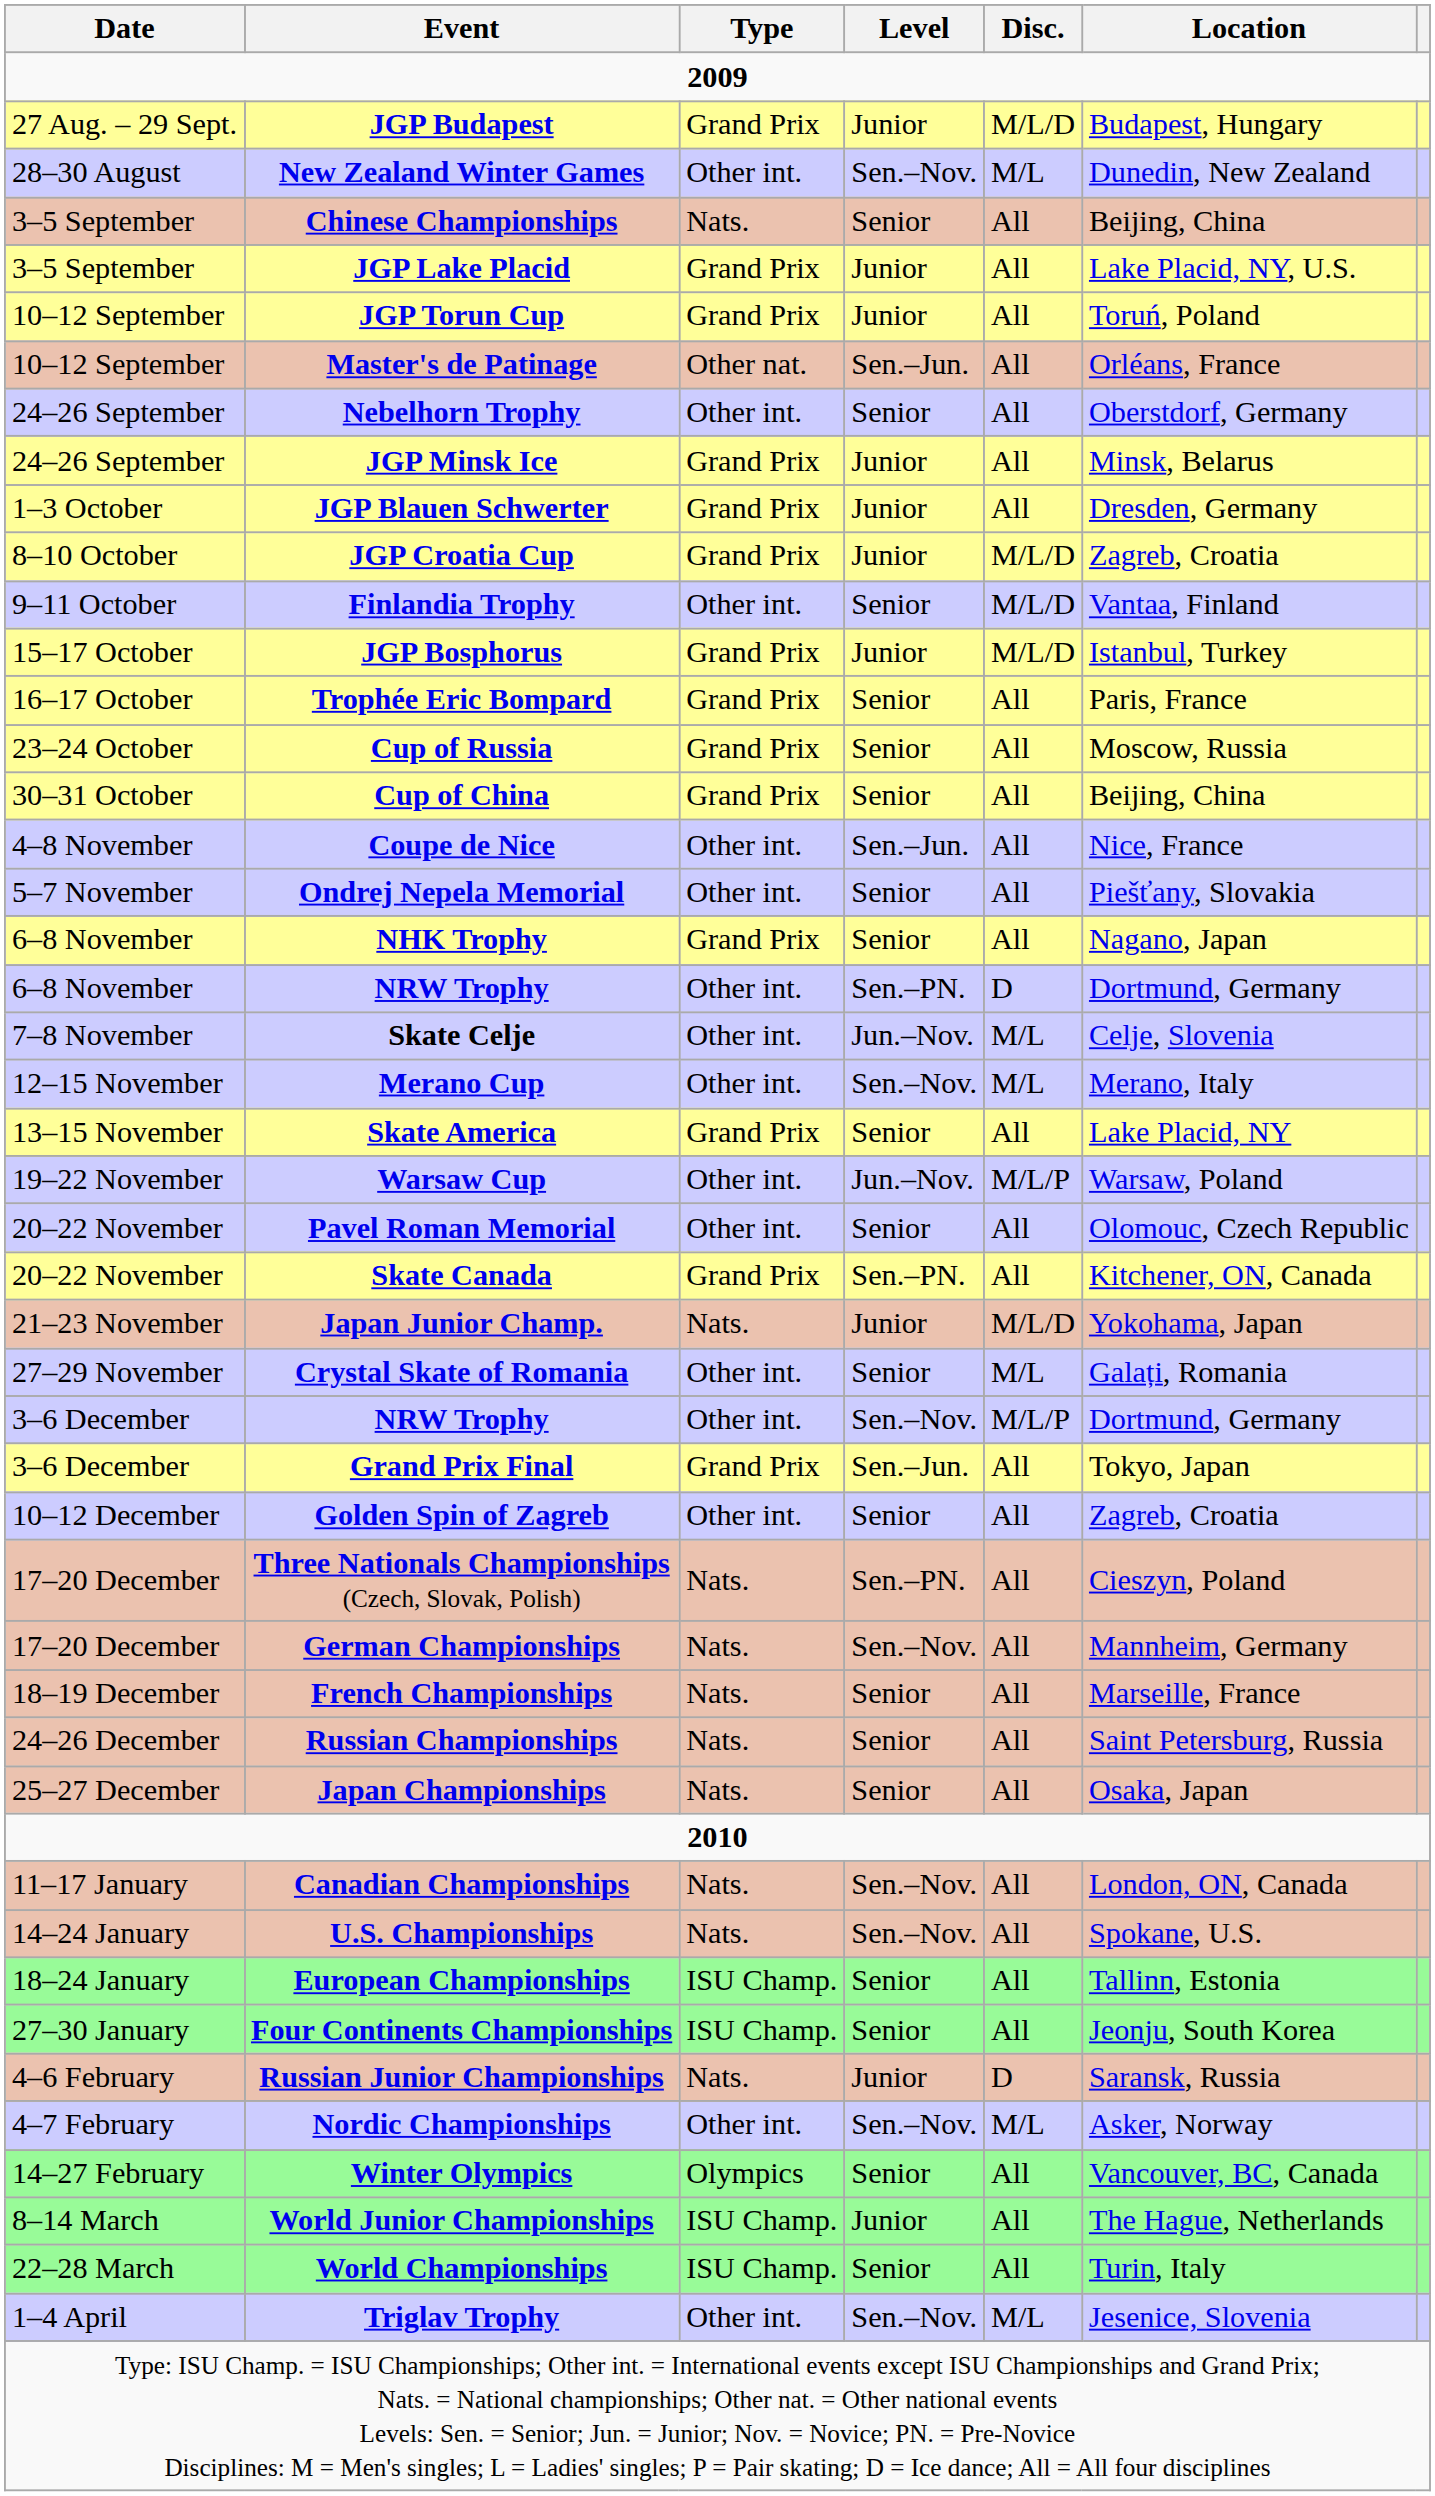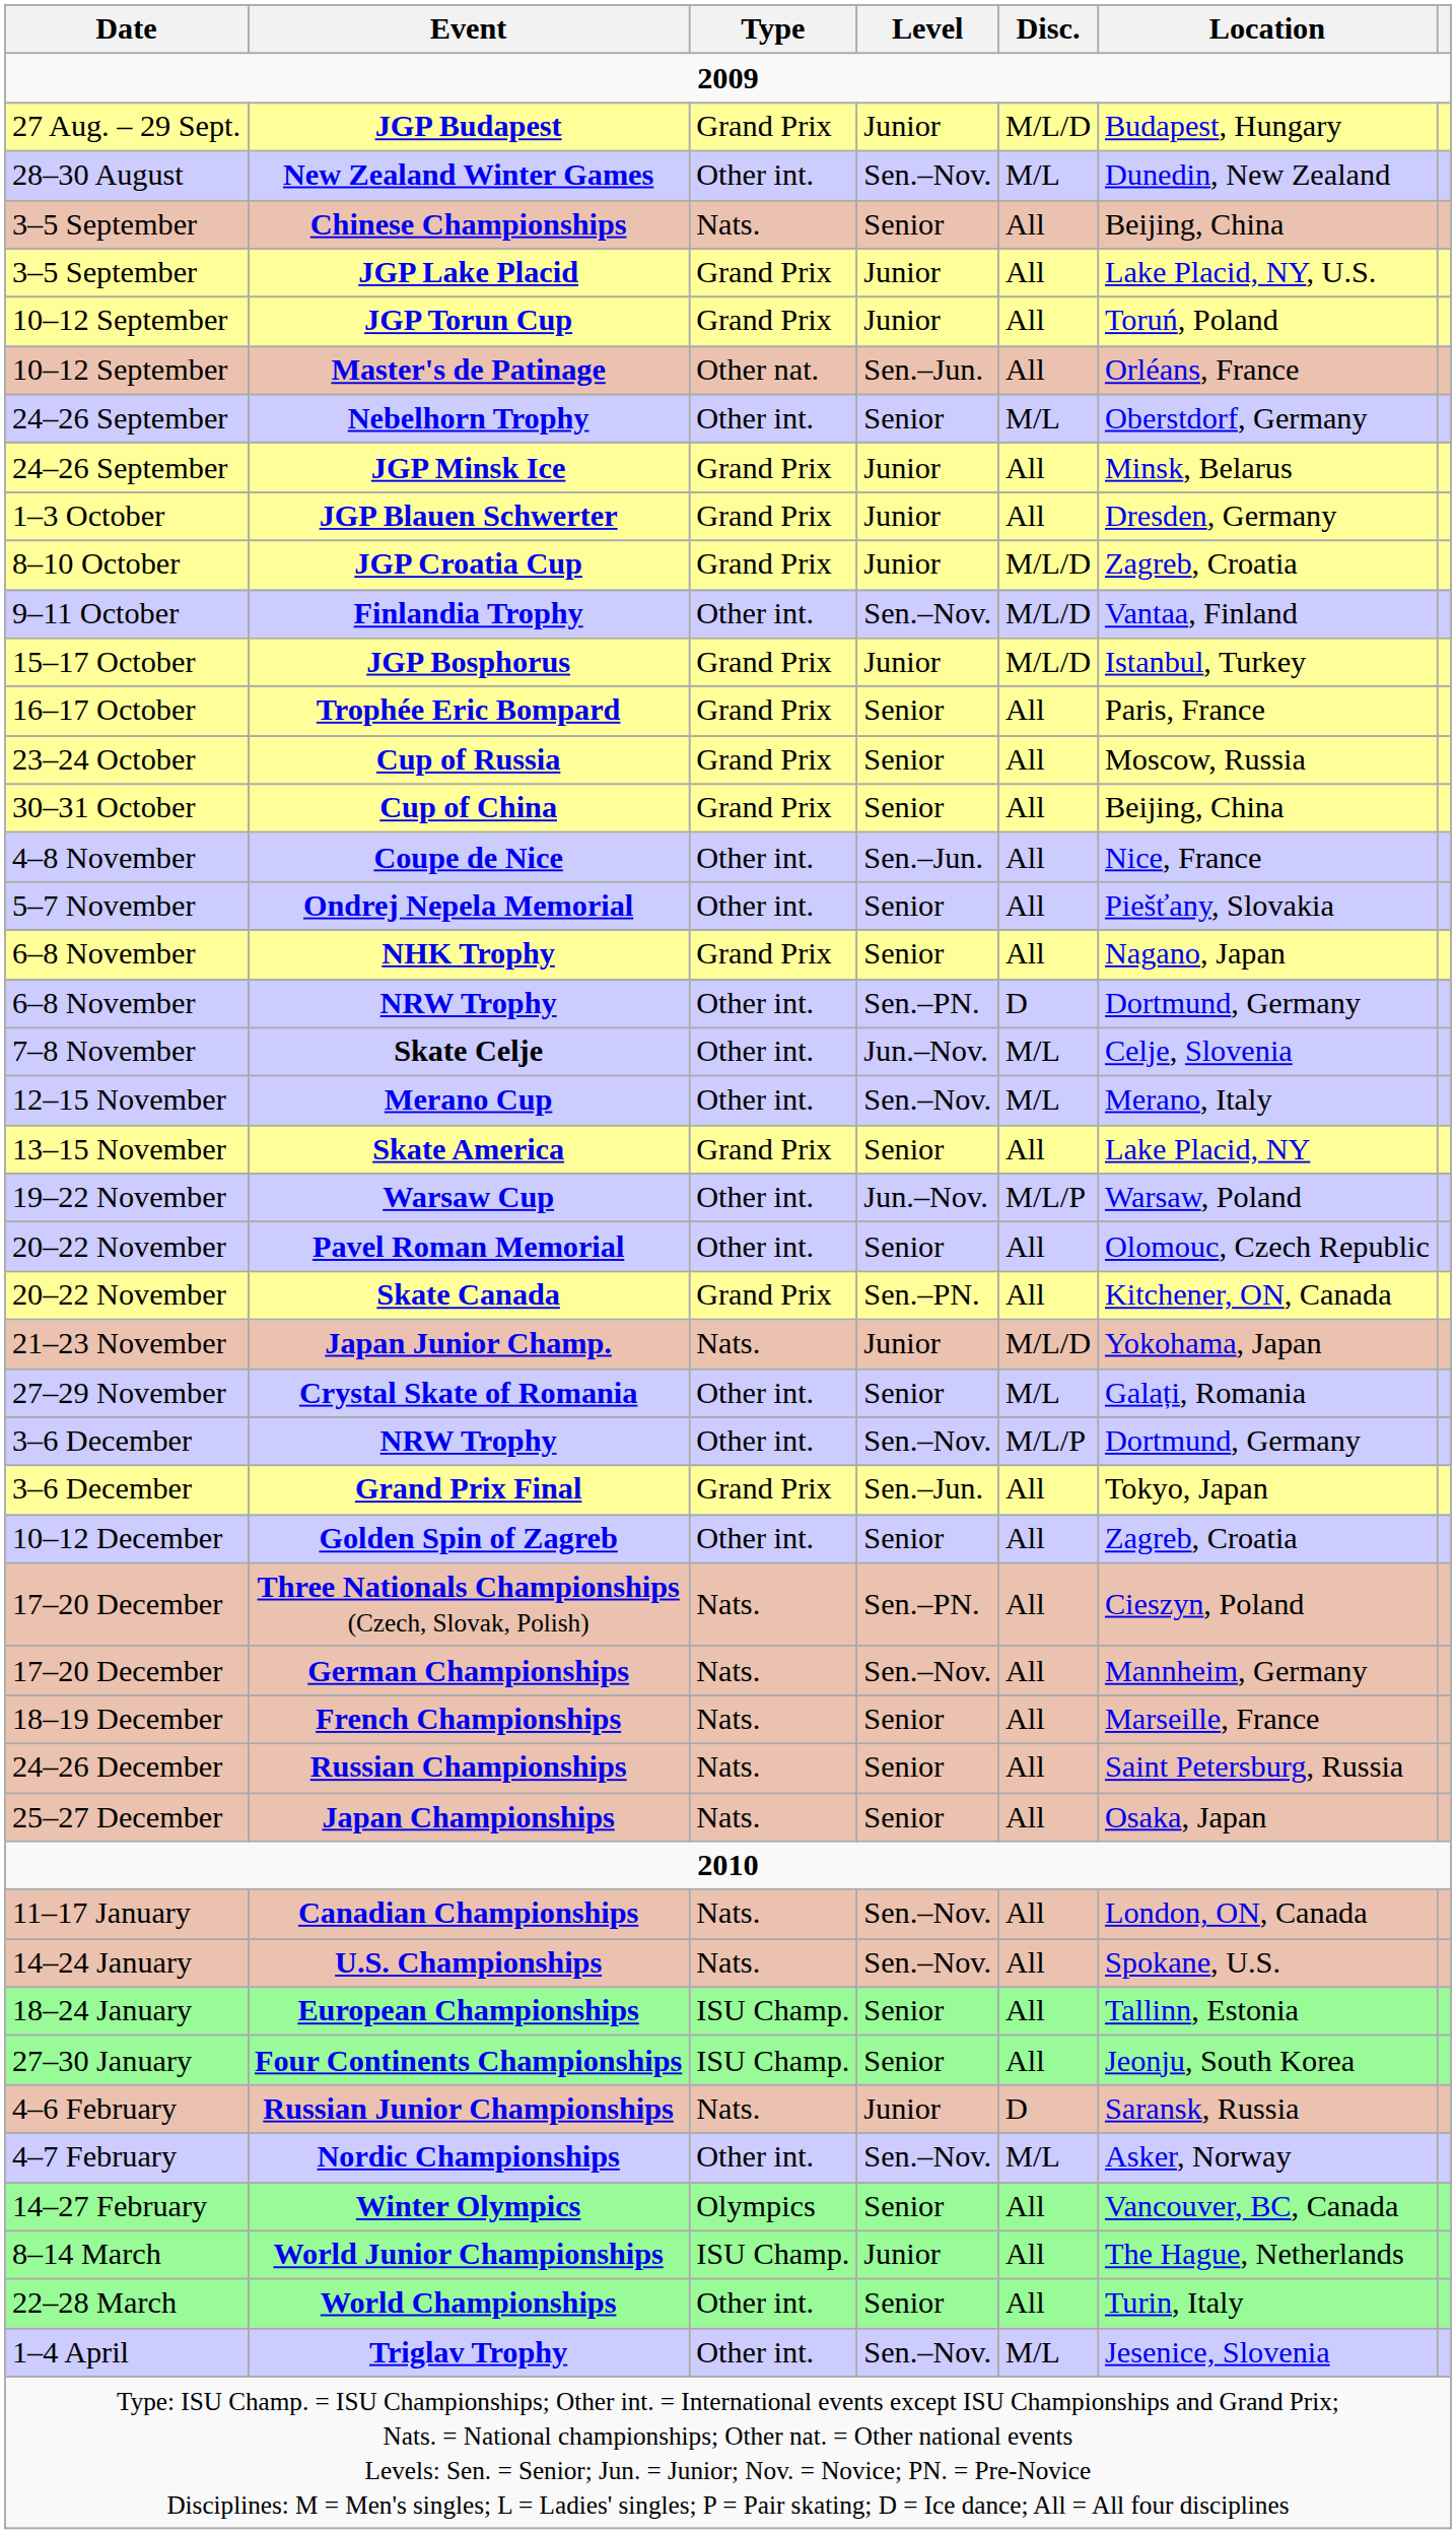Nebelhorn Trophy | Disc.: All -> M/L
Finlandia Trophy | Level: Senior -> Sen.–Nov.
World Championships | Type: ISU Champ. -> Other int.
